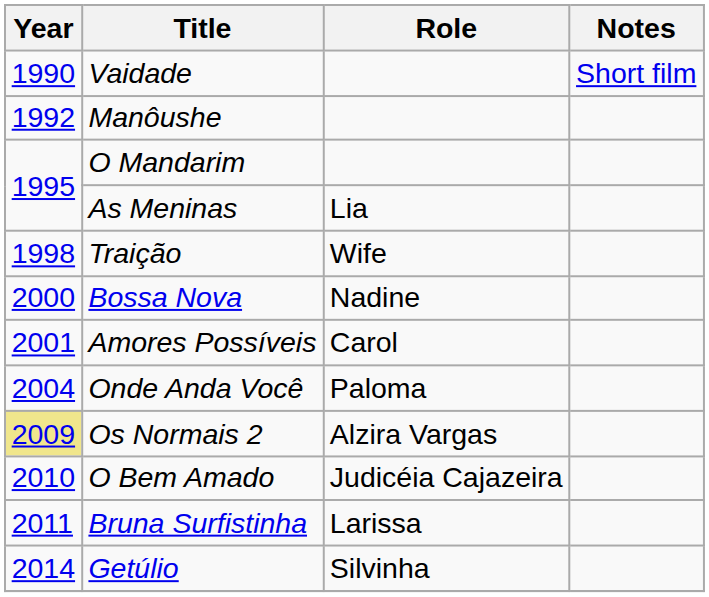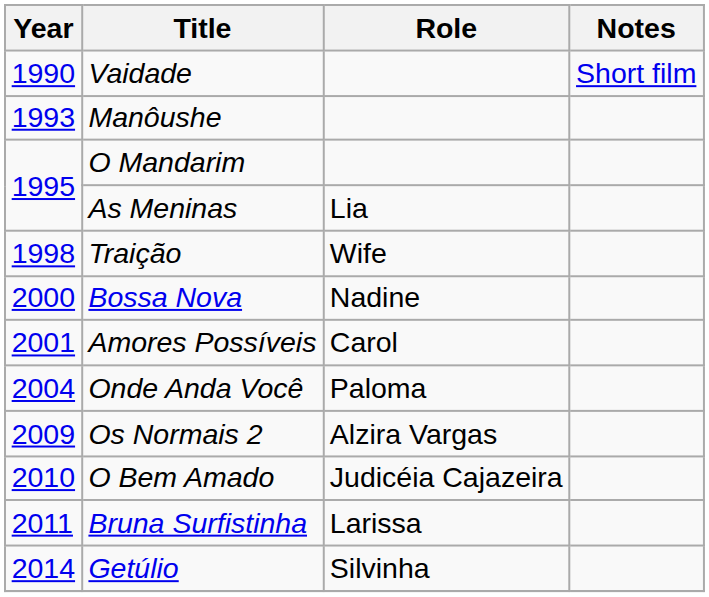Manôushe | Year: 1992 -> 1993
Os Normais 2 | Year: khaki background -> no background
